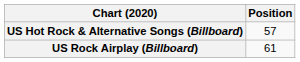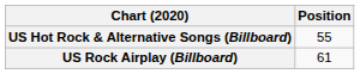US Hot Rock & Alternative Songs (Billboard) | Position: 57 -> 55
